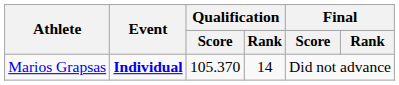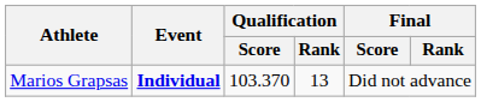Marios Grapsas | Qualification / Score: 105.370 -> 103.370
Marios Grapsas | Qualification / Rank: 14 -> 13
